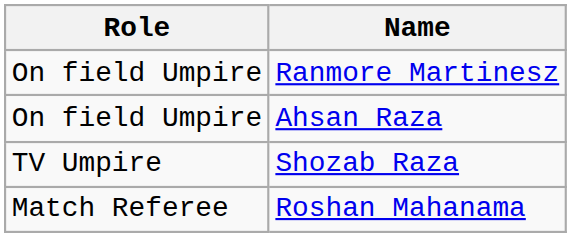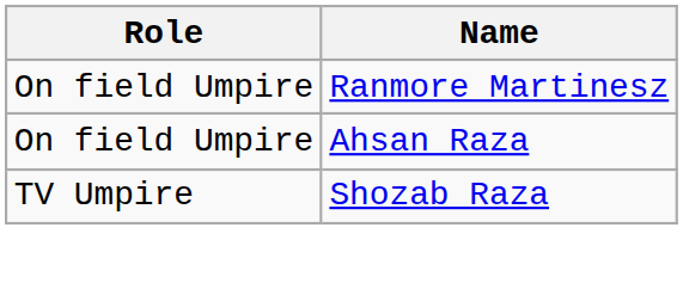- row: Match Referee | Roshan Mahanama
